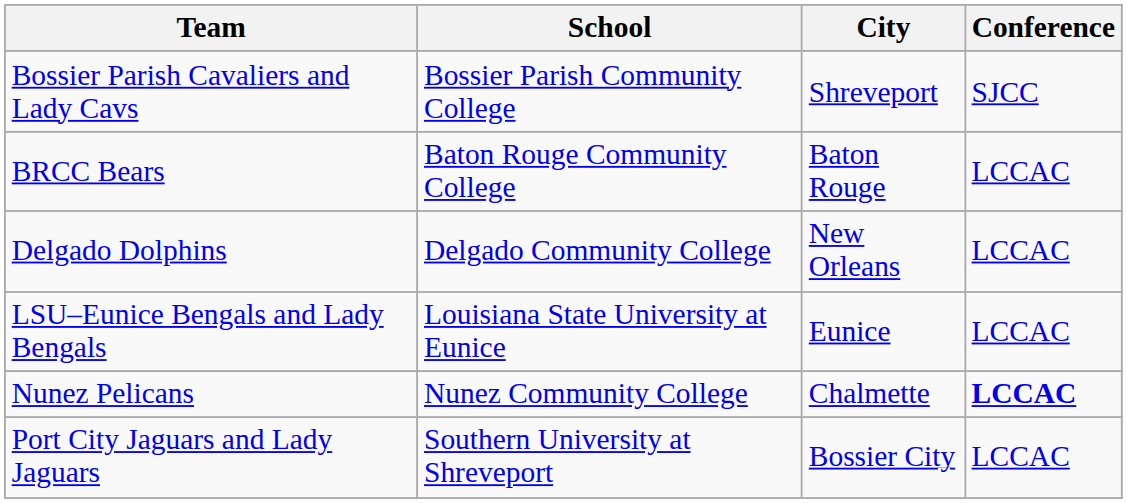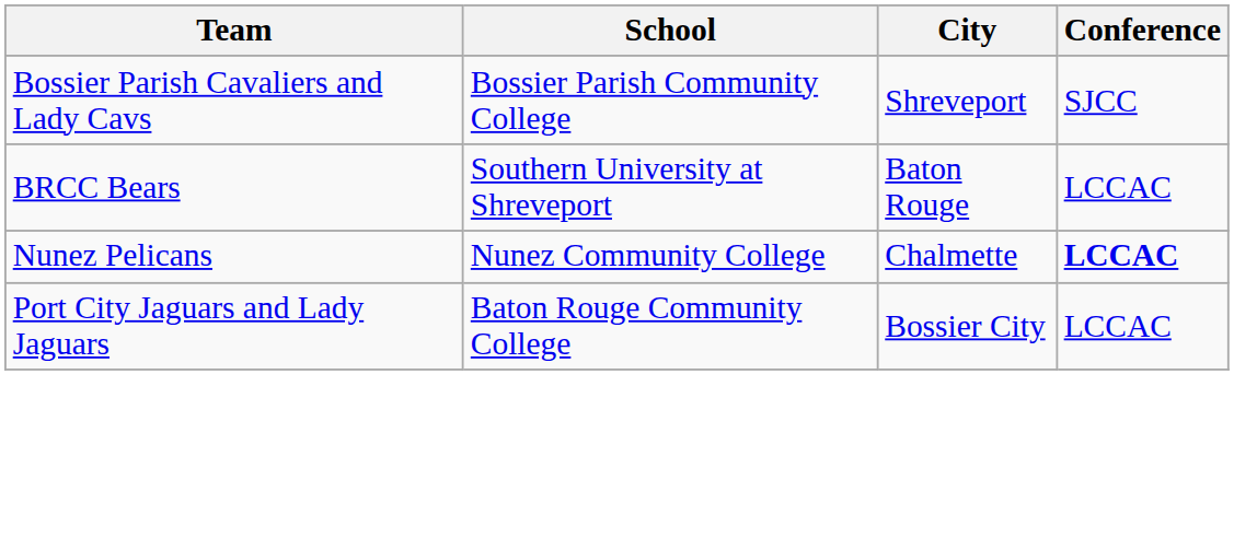BRCC Bears | School: Baton Rouge Community College -> Southern University at Shreveport
- row: Delgado Dolphins | Delgado Community College | New Orleans | LCCAC
- row: LSU–Eunice Bengals and Lady Bengals | Louisiana State University at Eunice | Eunice | LCCAC
Port City Jaguars and Lady Jaguars | School: Southern University at Shreveport -> Baton Rouge Community College
